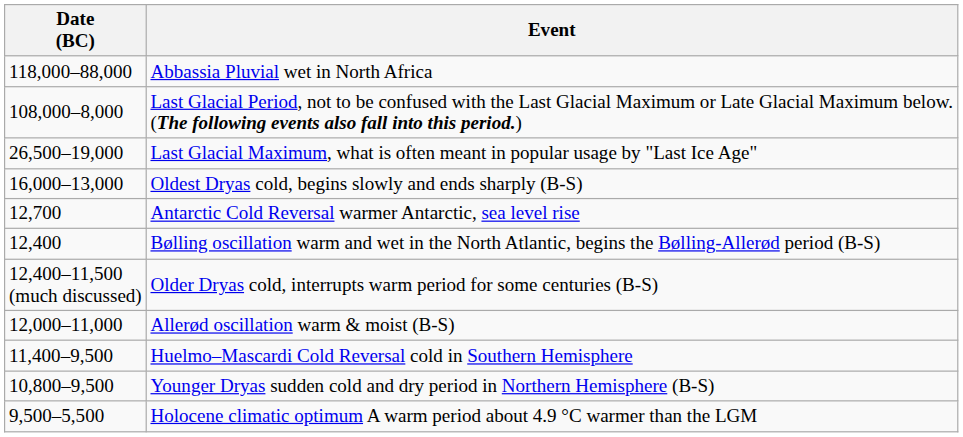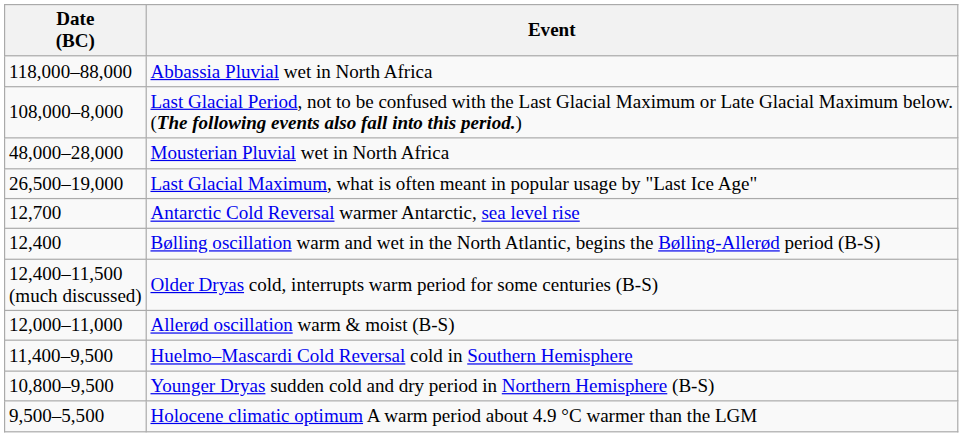+ row: 48,000–28,000 | Mousterian Pluvial wet in North Africa
- row: 16,000–13,000 | Oldest Dryas cold, begins slowly and ends sharply (B-S)
